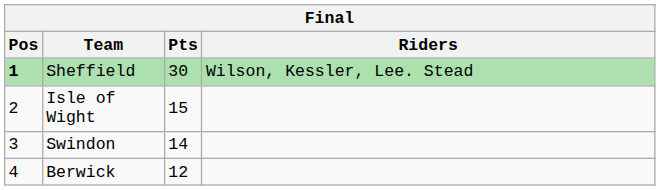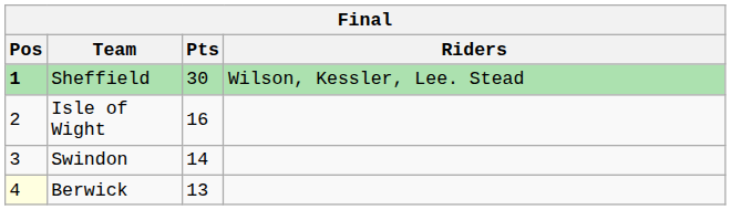Isle of Wight | Pts: 15 -> 16
Berwick | Pos: no background -> lightyellow background
Berwick | Pts: 12 -> 13
